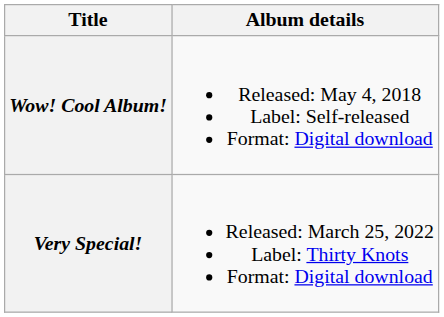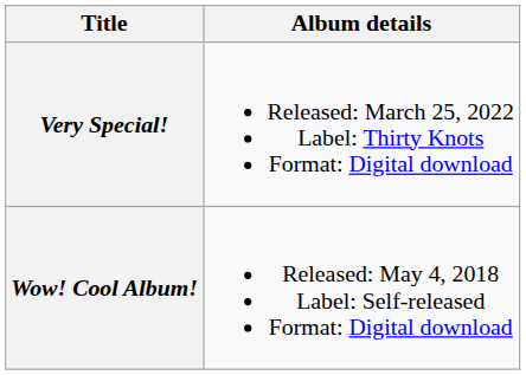rows swapped: Wow! Cool Album! <-> Very Special!
